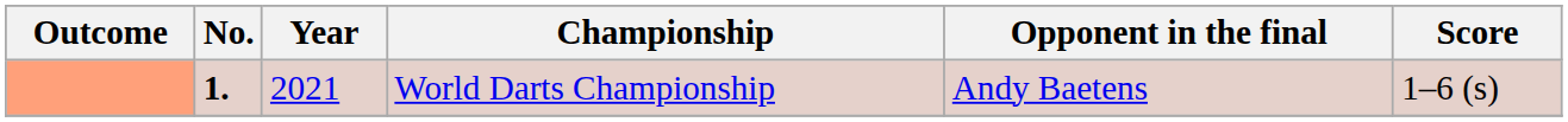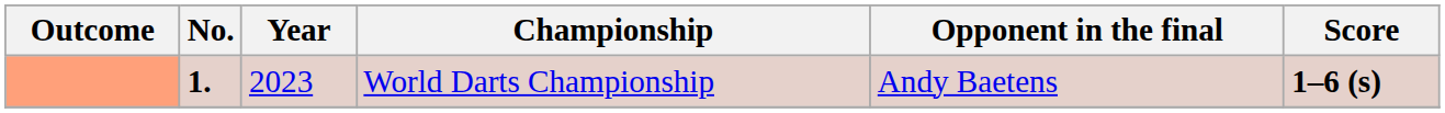World Darts Championship | Year: 2021 -> 2023
World Darts Championship | Score: normal -> bold
